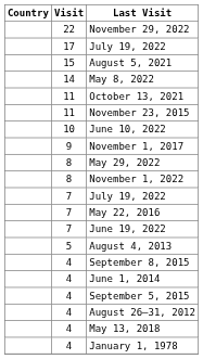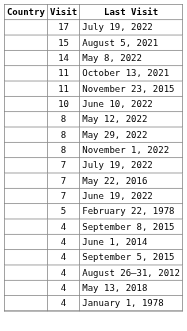- row: 22 | November 29, 2022
- row: 9 | November 1, 2017
+ row: 8 | May 12, 2022
+ row: 5 | February 22, 1978
- row: 5 | August 4, 2013
